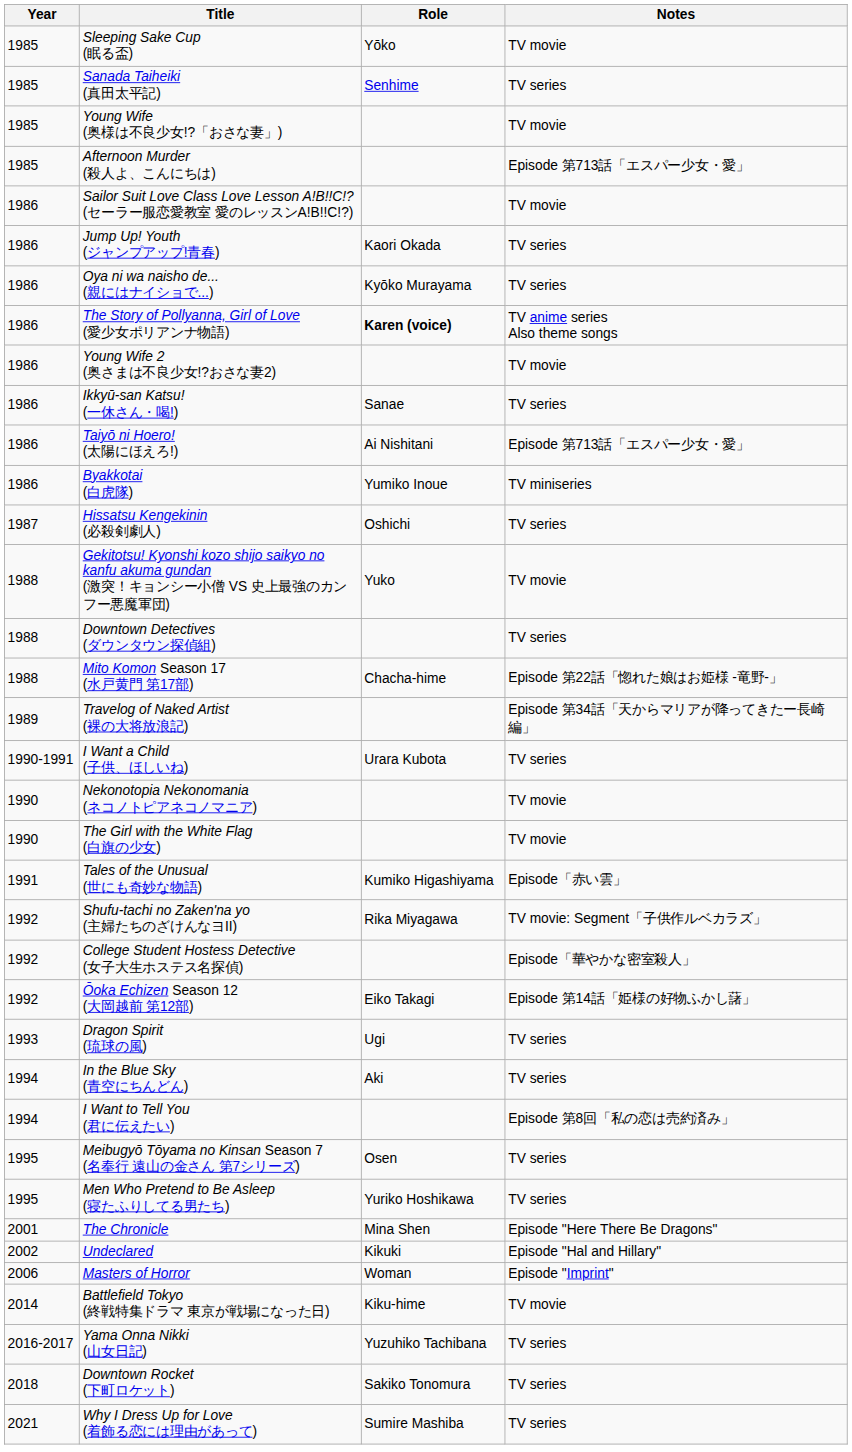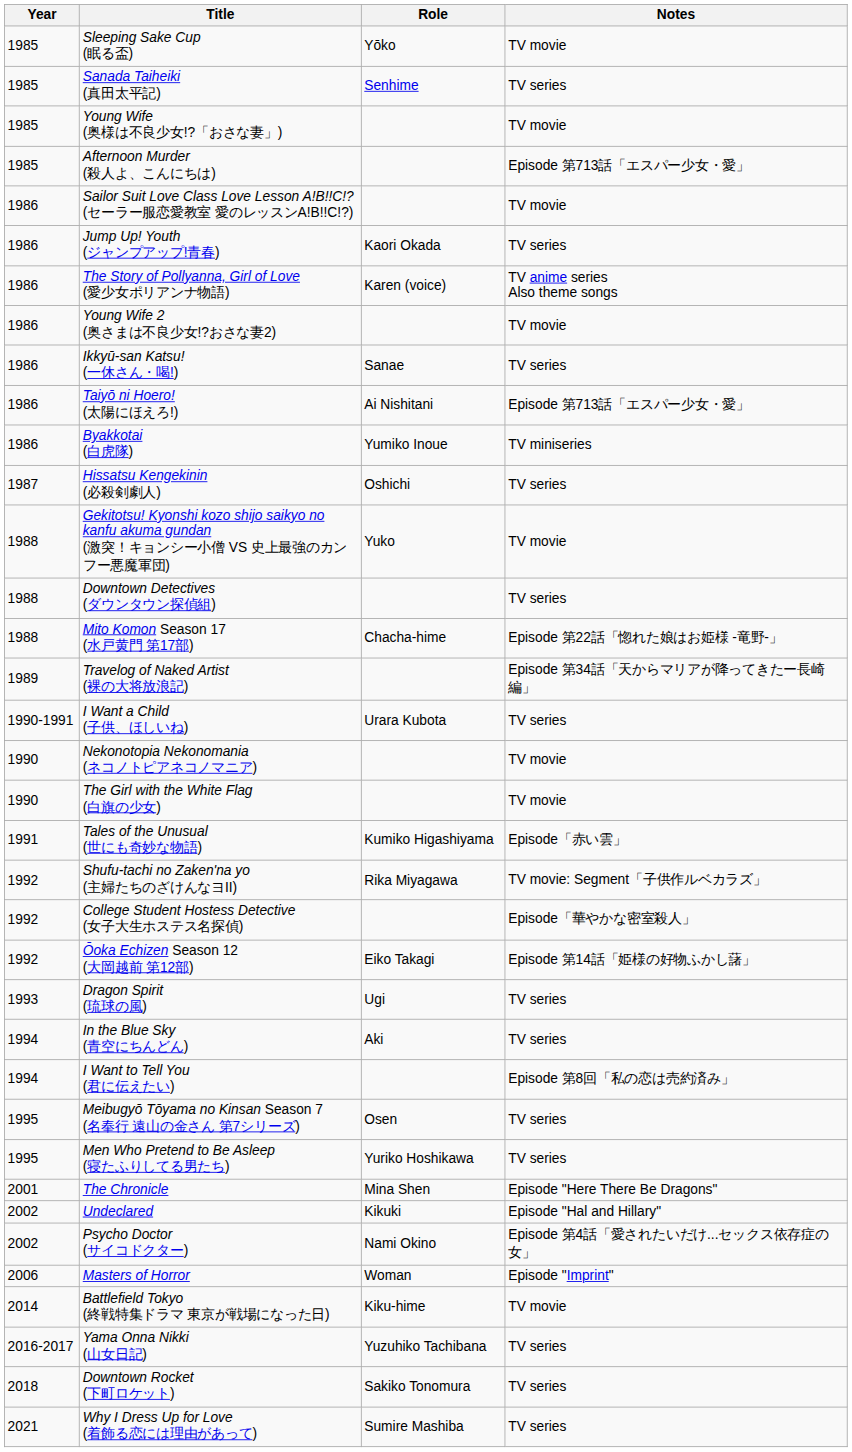- row: 1986 | Oya ni wa naisho de... (親にはナイショで...) | Kyōko Murayama | TV series
The Story of Pollyanna, Girl of Love (愛少女ポリアンナ物語) | Role: bold -> normal
+ row: 2002 | Psycho Doctor (サイコドクター) | Nami Okino | Episode 第4話「愛されたいだけ...セックス依存症の女」
